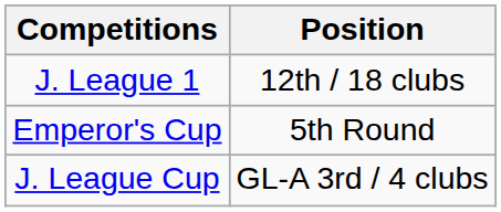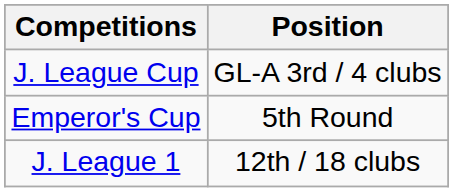rows swapped: J. League 1 <-> J. League Cup
